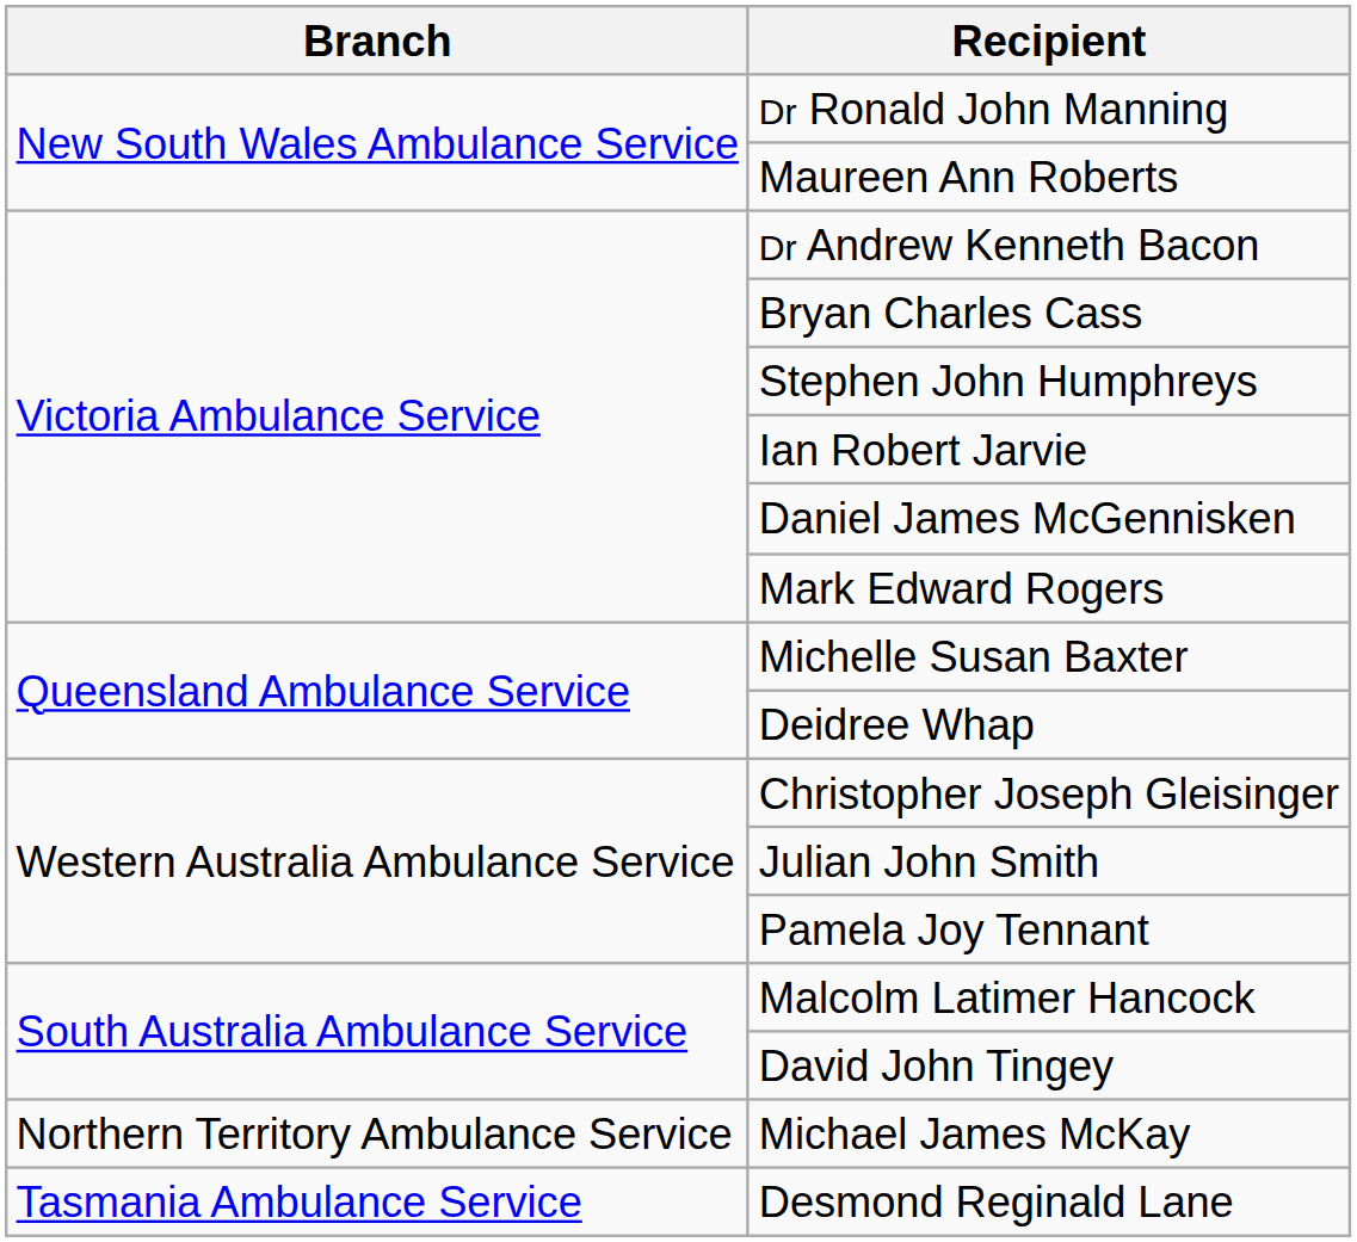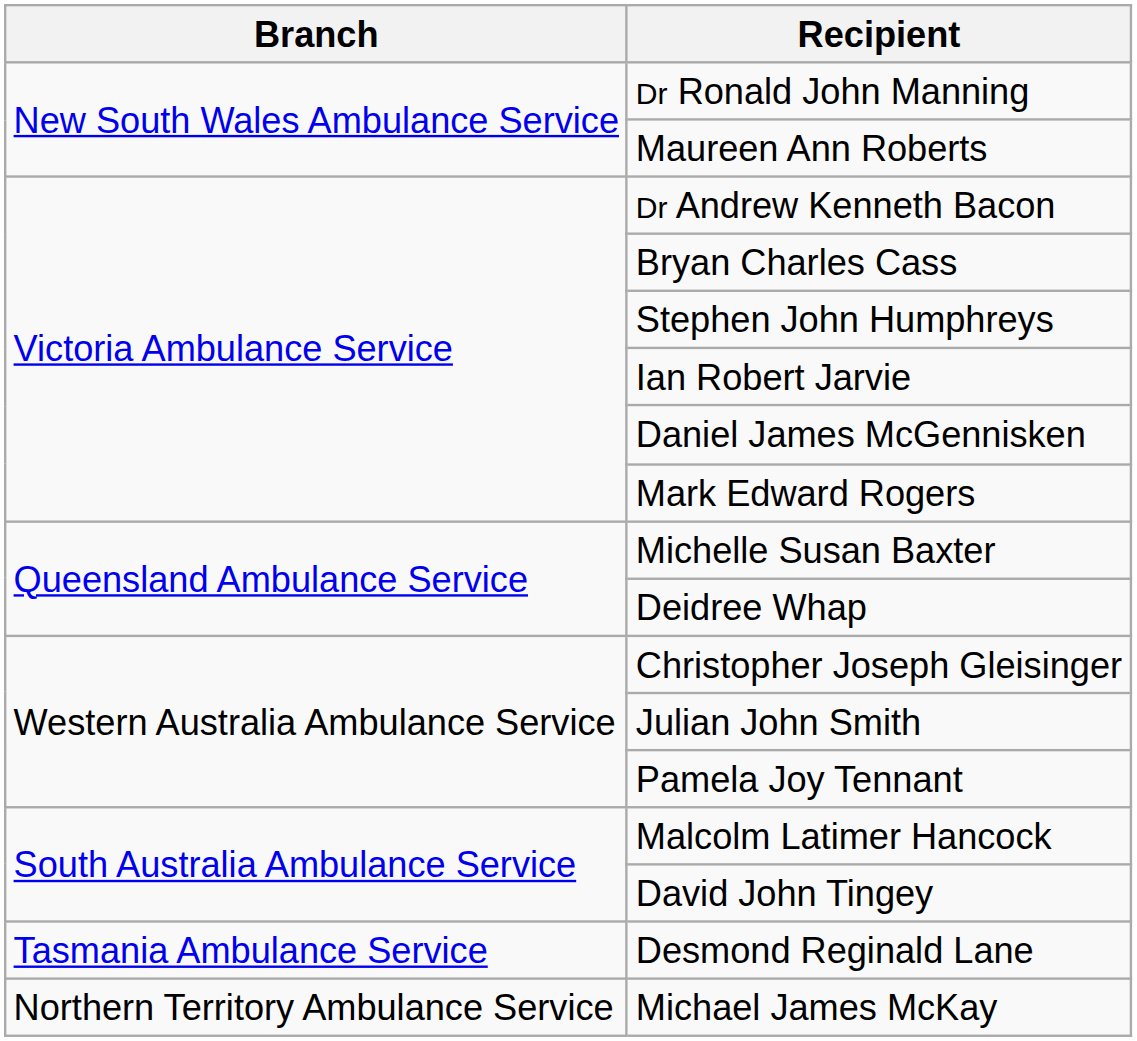rows swapped: Desmond Reginald Lane <-> Michael James McKay
